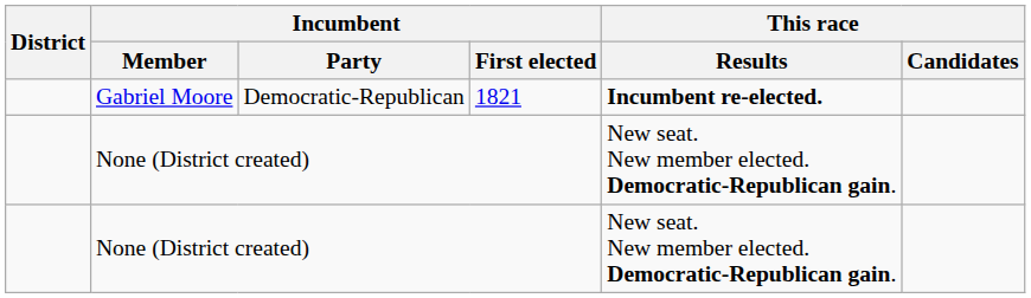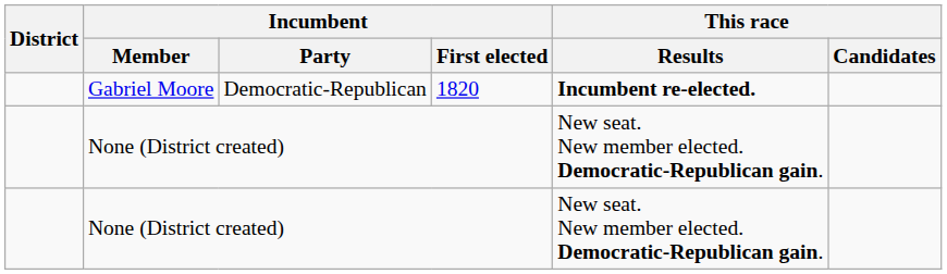Gabriel Moore | Incumbent / First elected: 1821 -> 1820
